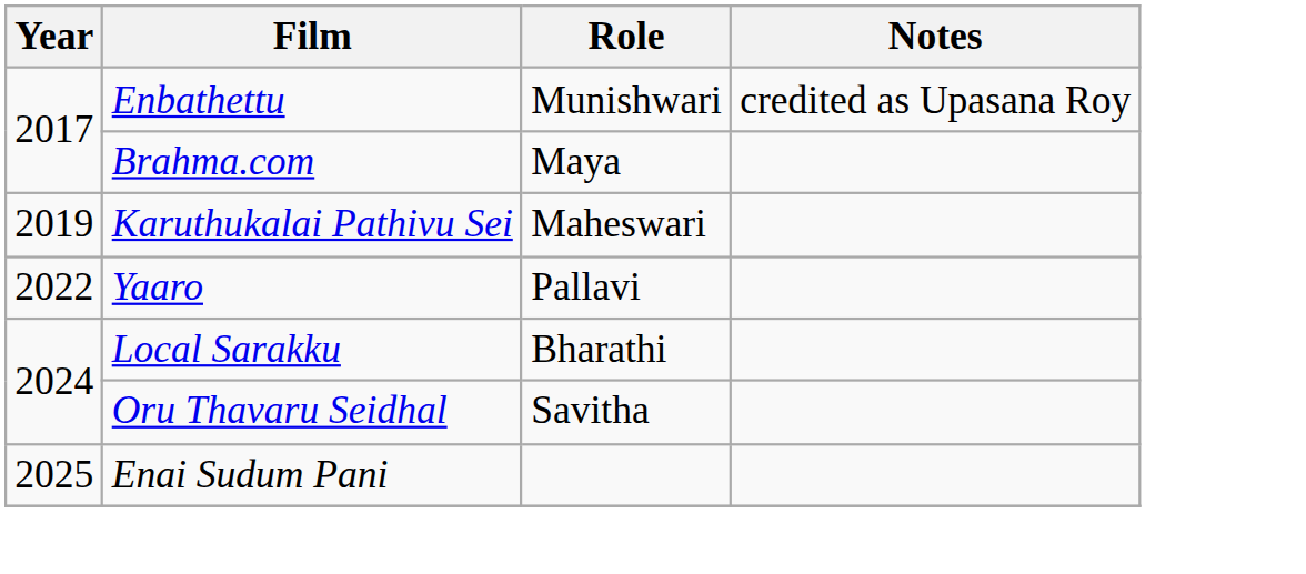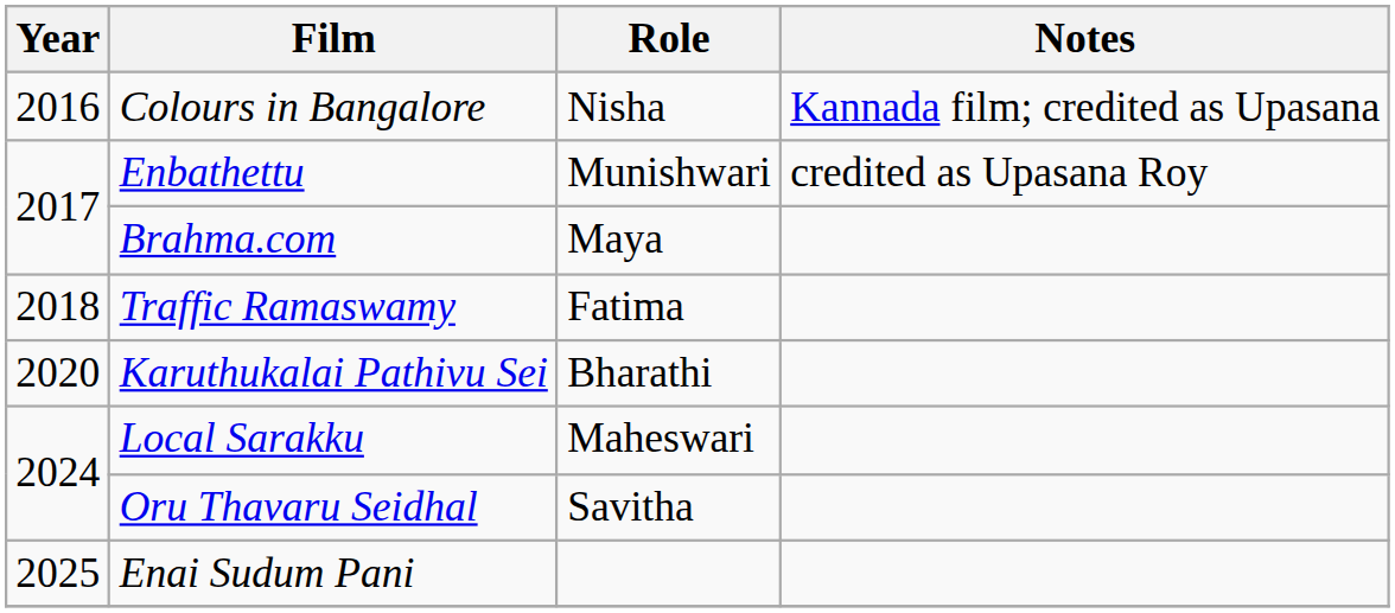+ row: 2016 | Colours in Bangalore | Nisha | Kannada film; credited as Upasana
+ row: 2018 | Traffic Ramaswamy | Fatima
Karuthukalai Pathivu Sei | Year: 2019 -> 2020
Karuthukalai Pathivu Sei | Role: Maheswari -> Bharathi
- row: 2022 | Yaaro | Pallavi
Local Sarakku | Role: Bharathi -> Maheswari
